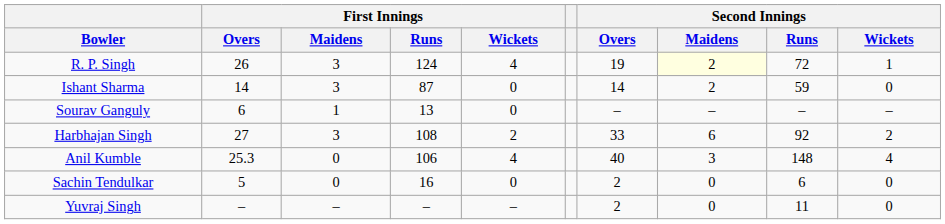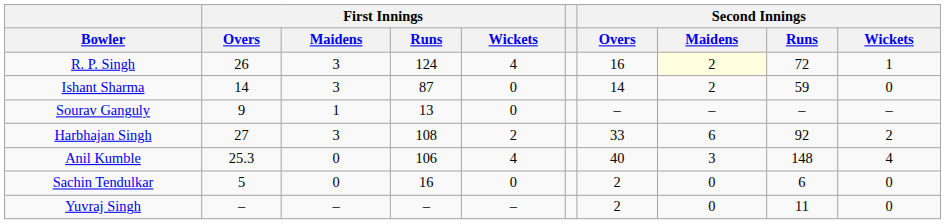R. P. Singh | Second Innings / Overs: 19 -> 16
Sourav Ganguly | First Innings / Overs: 6 -> 9
